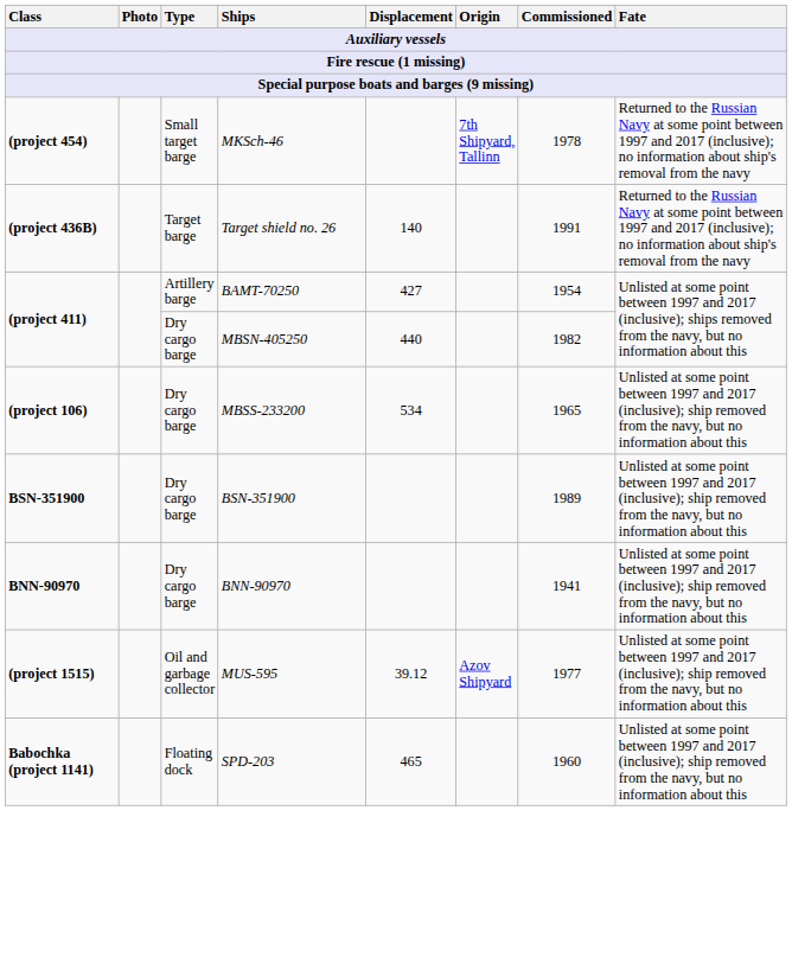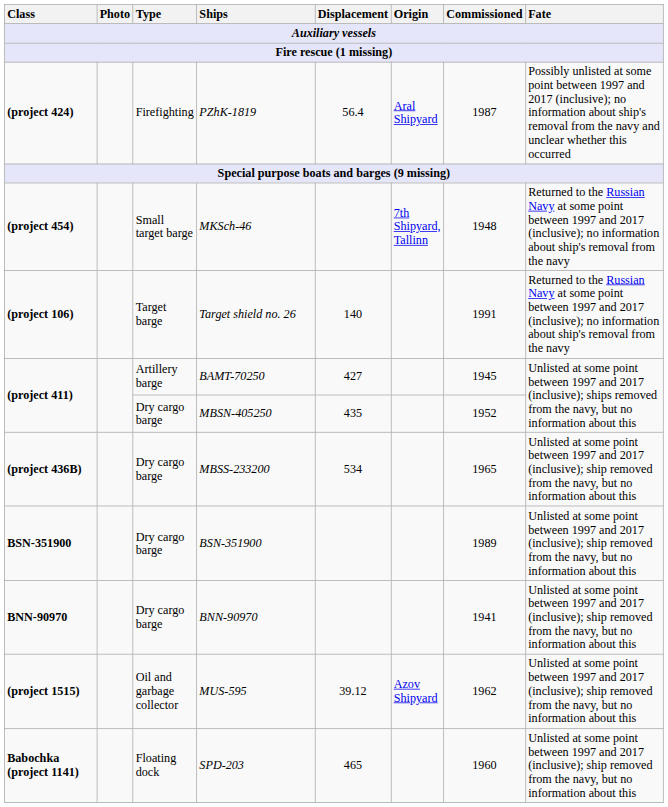+ row: (project 424) | Firefighting | PZhK-1819 | 56.4 | Aral Shipyard | 1987 | Possibly unlisted at some point between 1997 and 2017 (inclusive); no information about ship's removal from the navy and unclear whether this occurred
MKSch-46 | Commissioned: 1978 -> 1948
Target shield no. 26 | Class: (project 436B) -> (project 106)
BAMT-70250 | Commissioned: 1954 -> 1945
MBSN-405250 | Displacement: 440 -> 435
MBSN-405250 | Commissioned: 1982 -> 1952
MBSS-233200 | Class: (project 106) -> (project 436B)
MUS-595 | Commissioned: 1977 -> 1962
